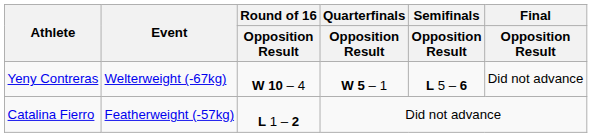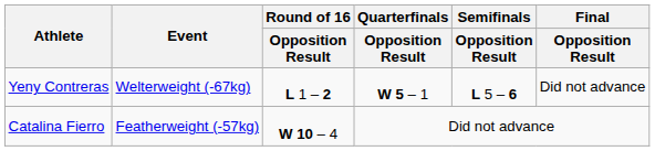Yeny Contreras | Round of 16 / Opposition Result: W 10 – 4 -> L 1 – 2
Catalina Fierro | Round of 16 / Opposition Result: L 1 – 2 -> W 10 – 4
